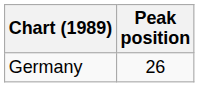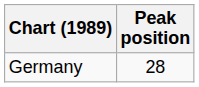Germany | Peak position: 26 -> 28
